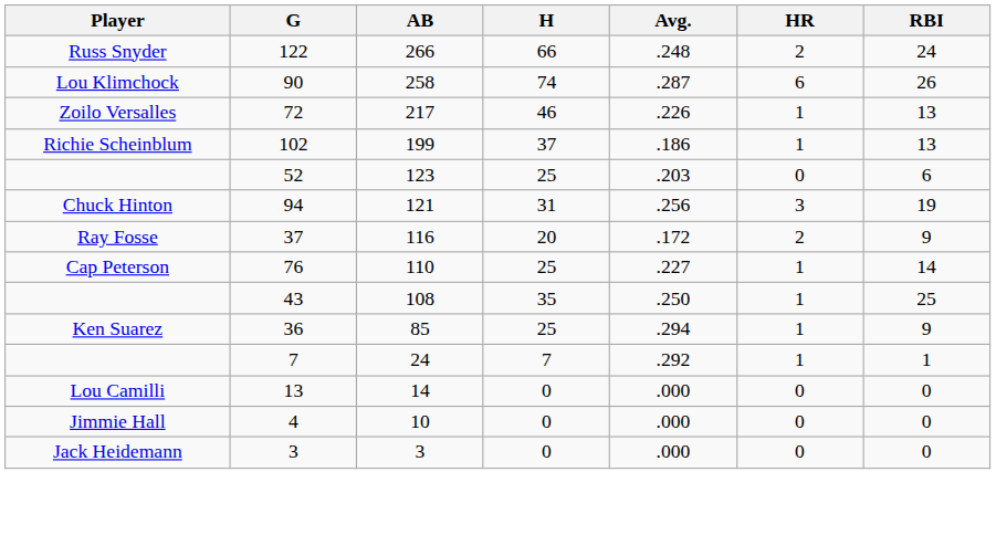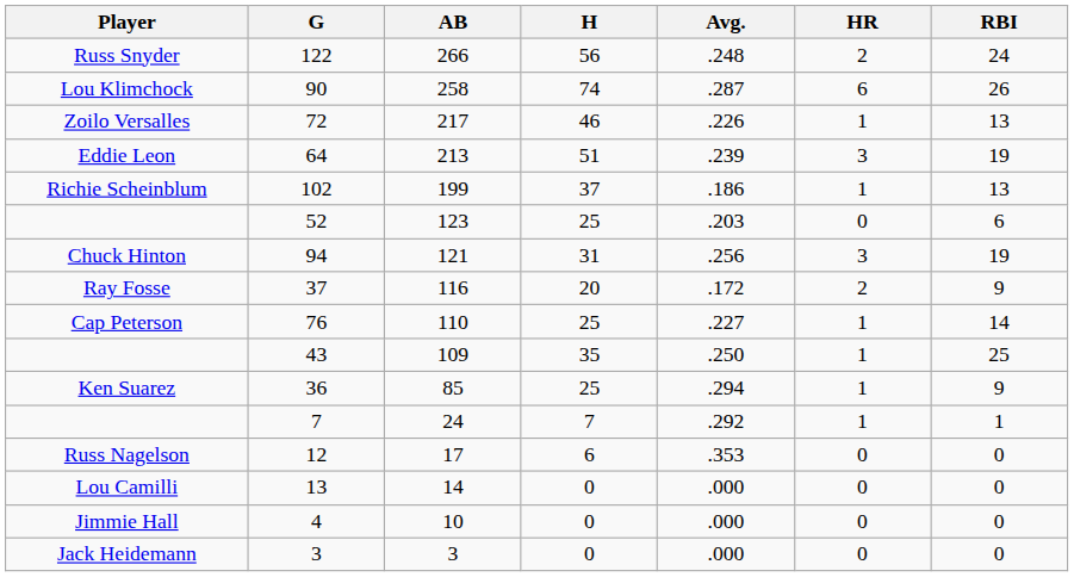122 | H: 66 -> 56
+ row: Eddie Leon | 64 | 213 | 51 | .239 | 3 | 19
43 | AB: 108 -> 109
+ row: Russ Nagelson | 12 | 17 | 6 | .353 | 0 | 0
